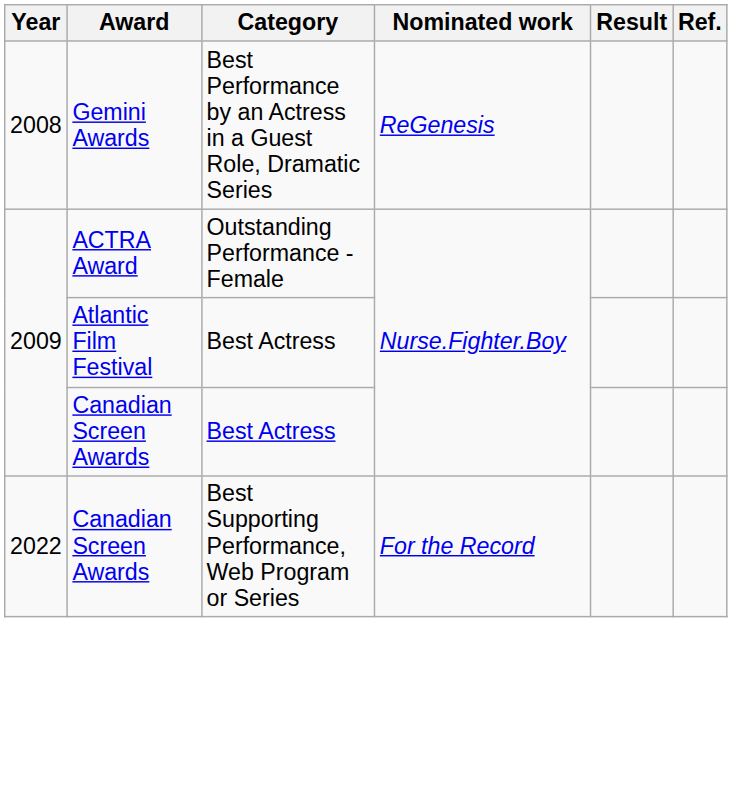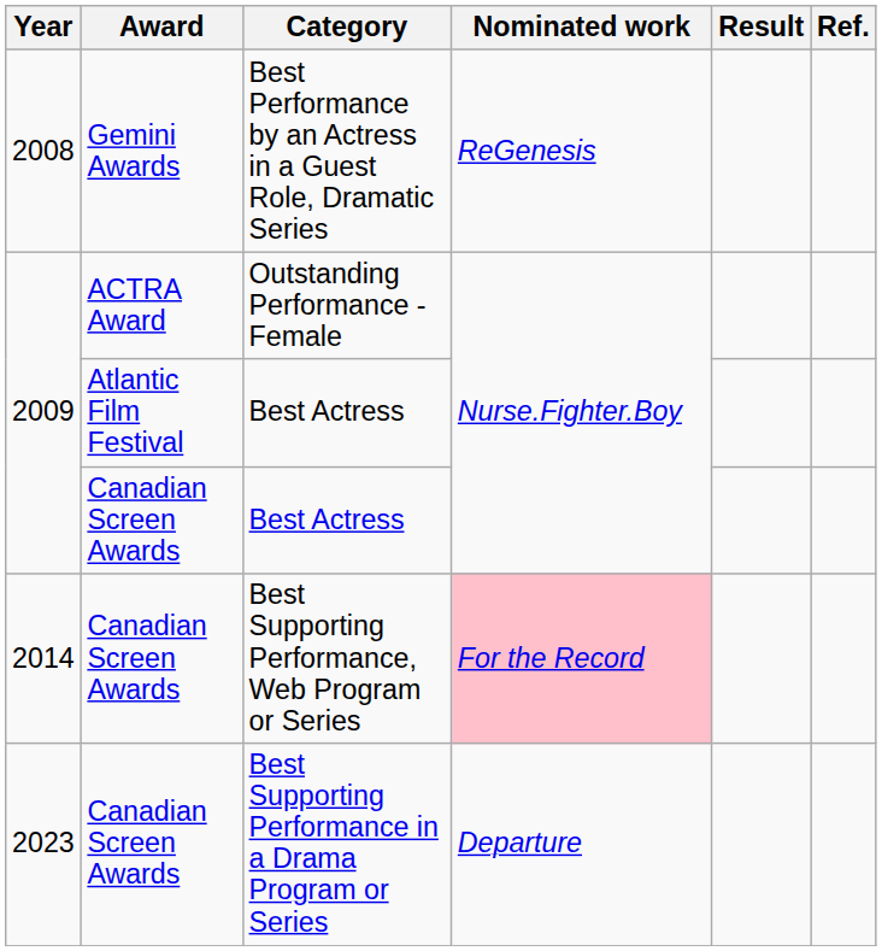Best Supporting Performance, Web Program or Series | Year: 2022 -> 2014
Best Supporting Performance, Web Program or Series | Nominated work: no background -> pink background
+ row: 2023 | Canadian Screen Awards | Best Supporting Performance in a Drama Program or Series | Departure
